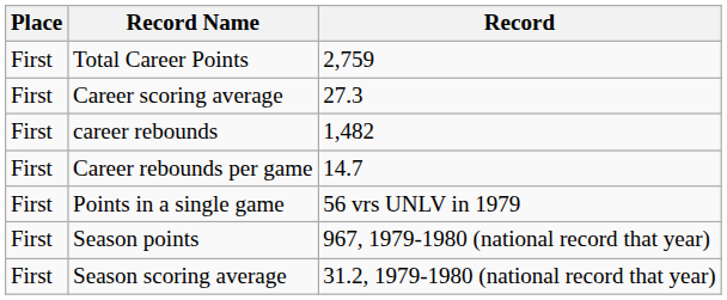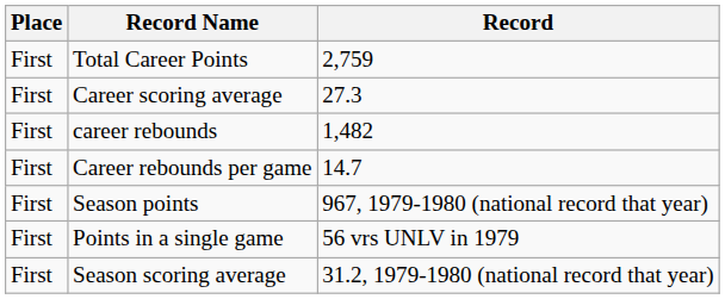rows swapped: Points in a single game <-> Season points
